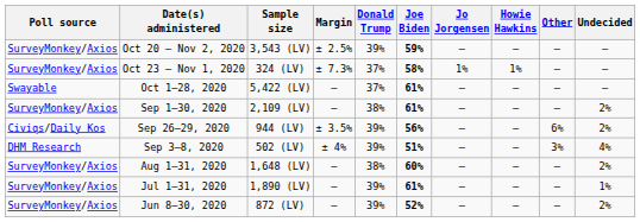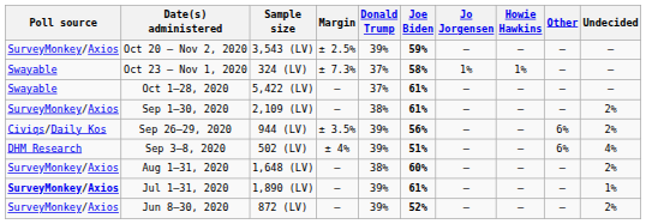Oct 23 – Nov 1, 2020 | Poll source: SurveyMonkey/Axios -> Swayable
Sep 3–8, 2020 | Other: 3% -> 6%
Jul 1–31, 2020 | Poll source: normal -> bold
